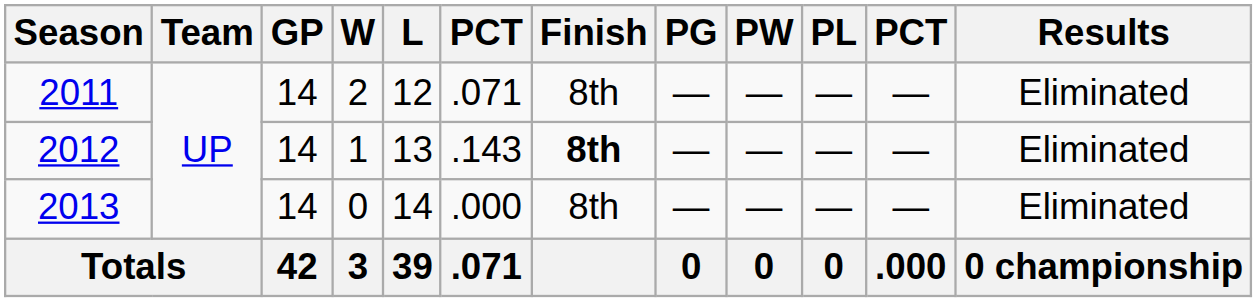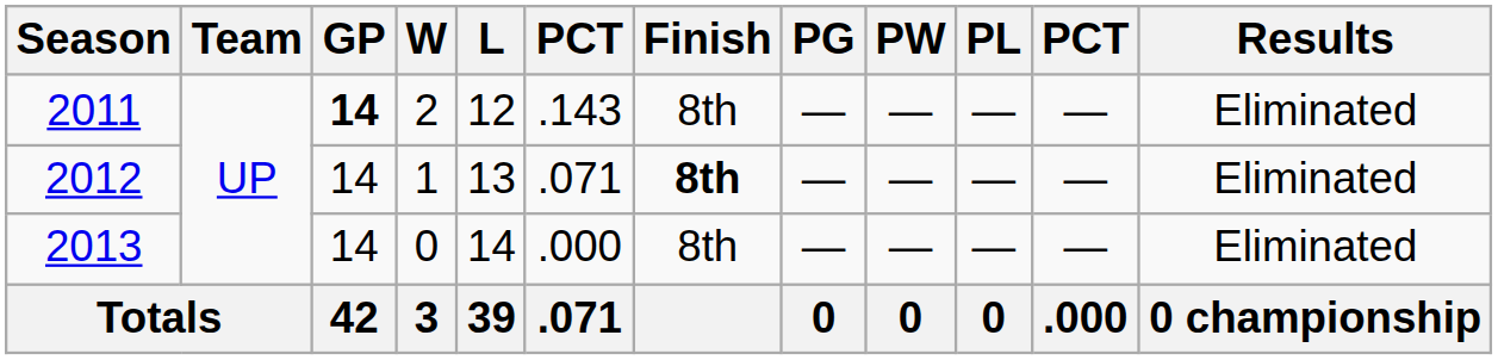2011 | GP: normal -> bold
2011 | column 6: .071 -> .143
2012 | column 6: .143 -> .071
